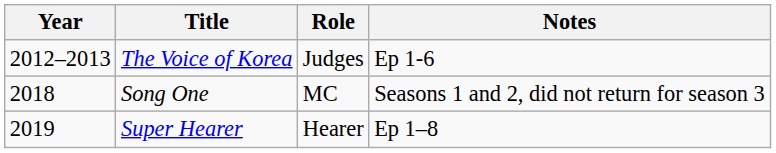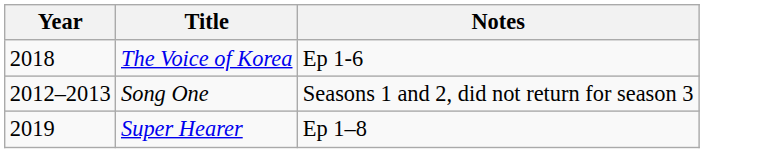- column: Role | Judges | MC | Hearer
The Voice of Korea | Year: 2012–2013 -> 2018
Song One | Year: 2018 -> 2012–2013
